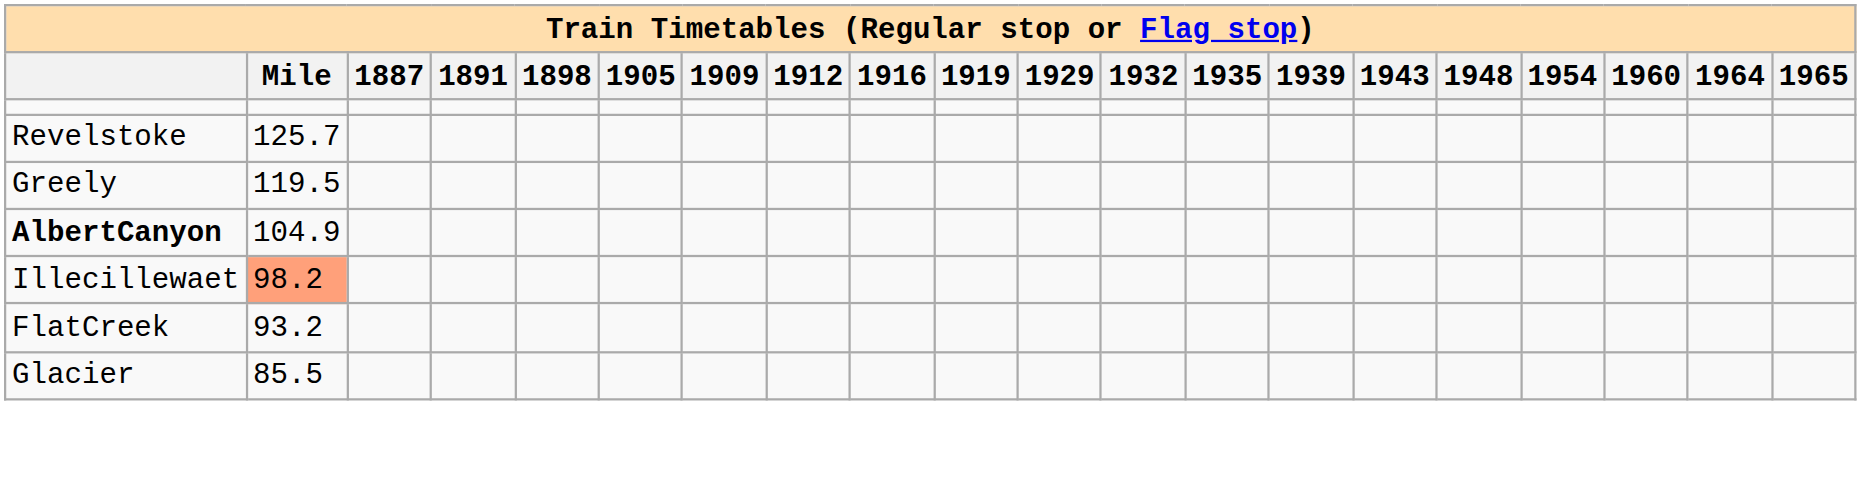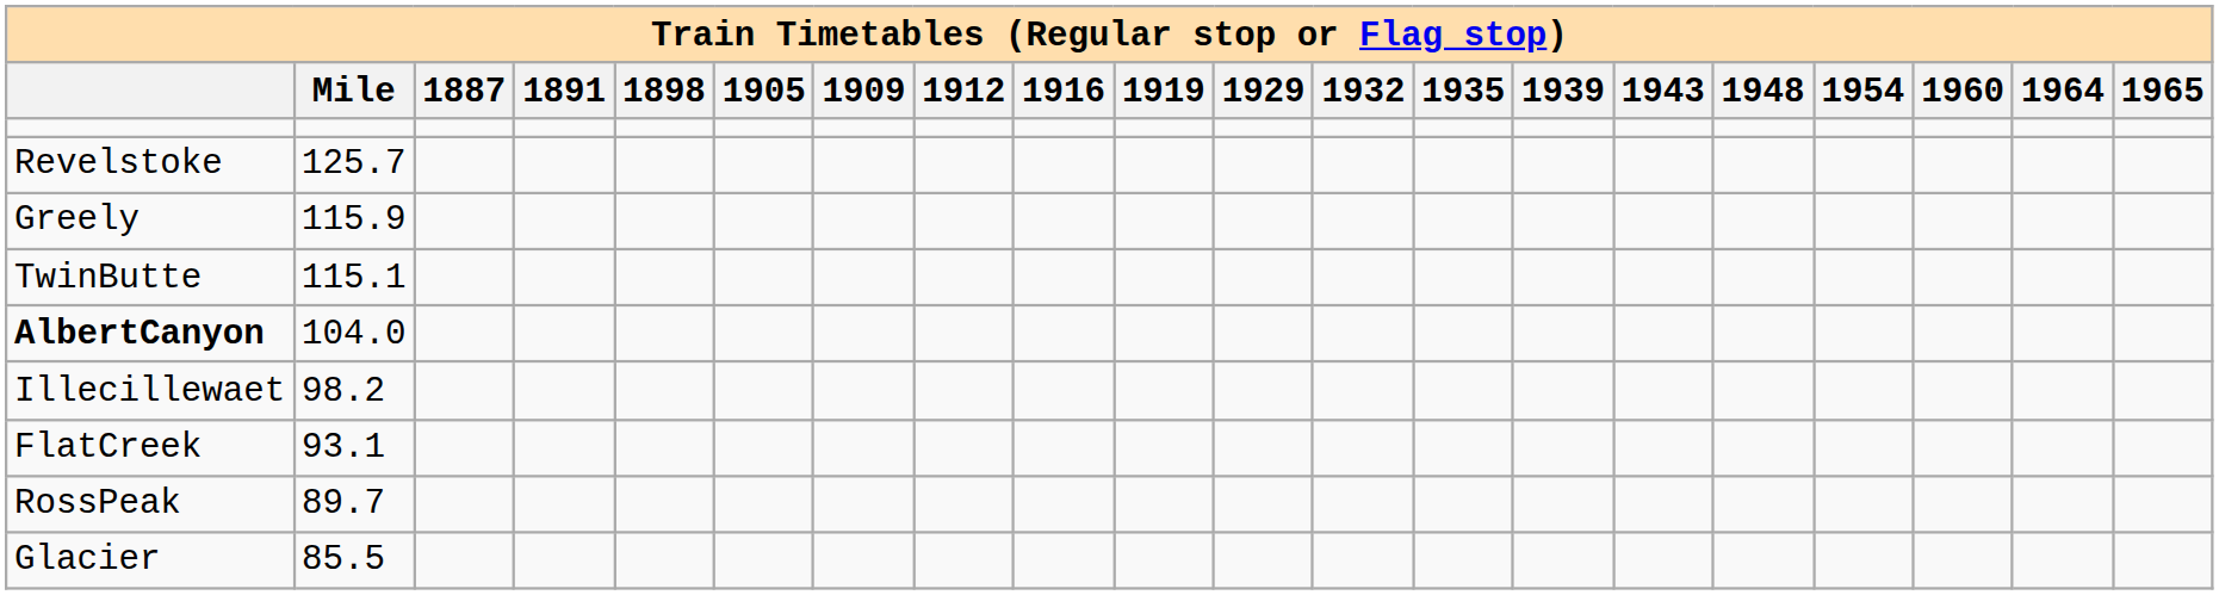Greely | Mile: 119.5 -> 115.9
+ row: TwinButte | 115.1
AlbertCanyon | Mile: 104.9 -> 104.0
Illecillewaet | Mile: lightsalmon background -> no background
FlatCreek | Mile: 93.2 -> 93.1
+ row: RossPeak | 89.7
